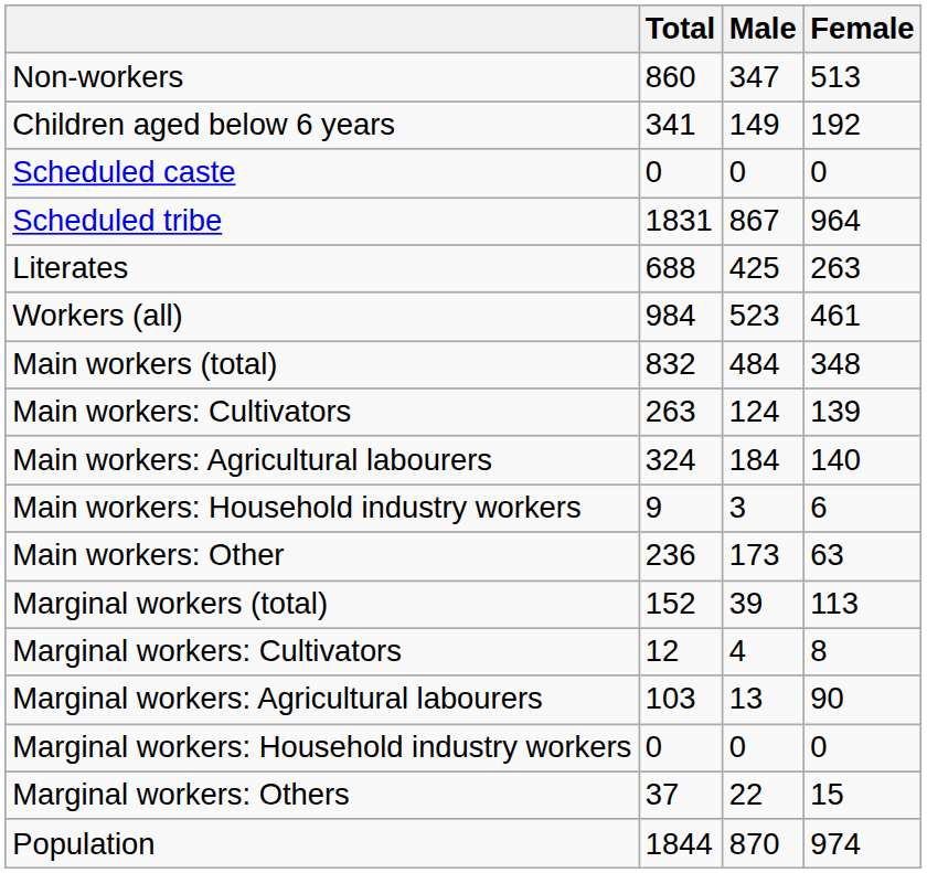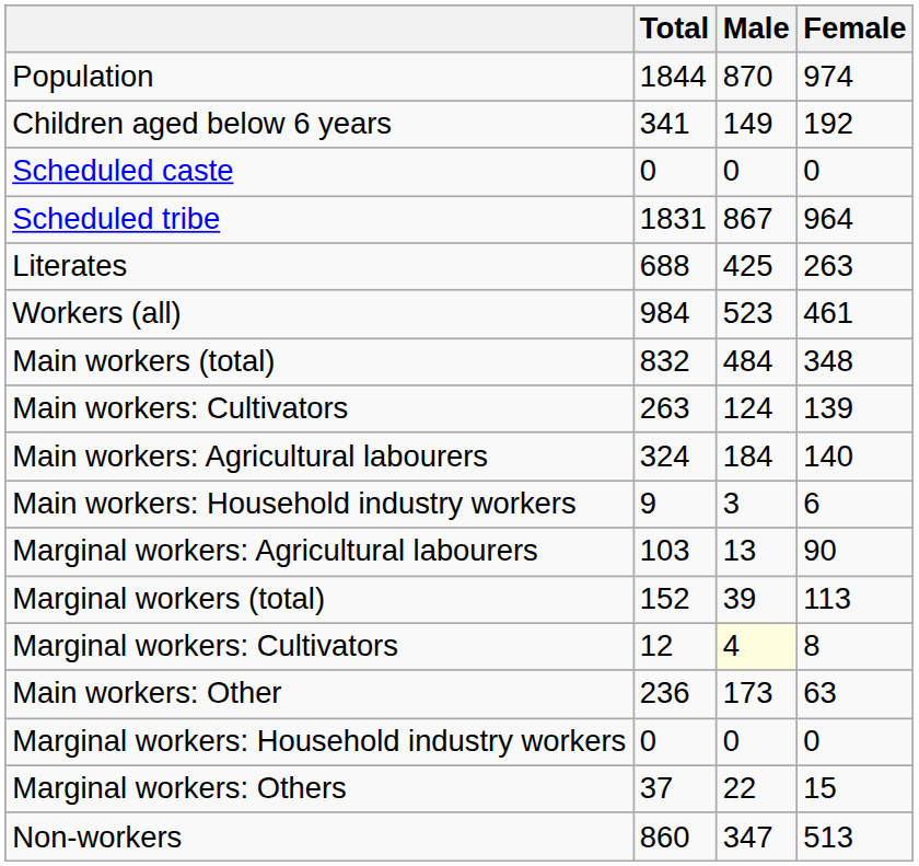rows swapped: Population <-> Non-workers
rows swapped: Main workers: Other <-> Marginal workers: Agricultural labourers
Marginal workers: Cultivators | Male: no background -> lightyellow background
